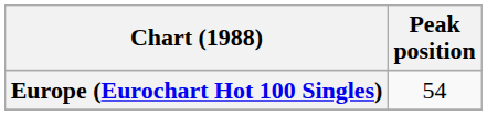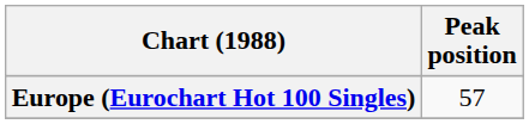Europe (Eurochart Hot 100 Singles) | Peak position: 54 -> 57
